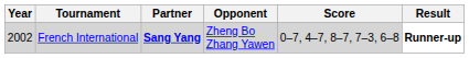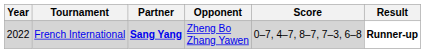French International | Year: 2002 -> 2022
